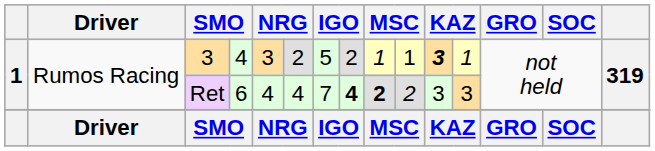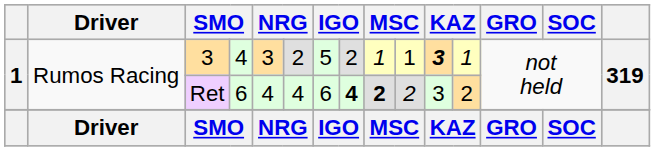Ret | column 7: 7 -> 6
Ret | column 12: 3 -> 2
